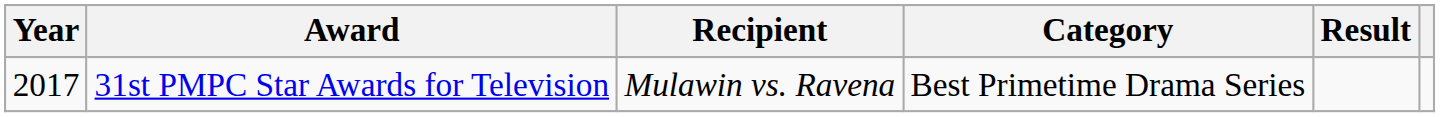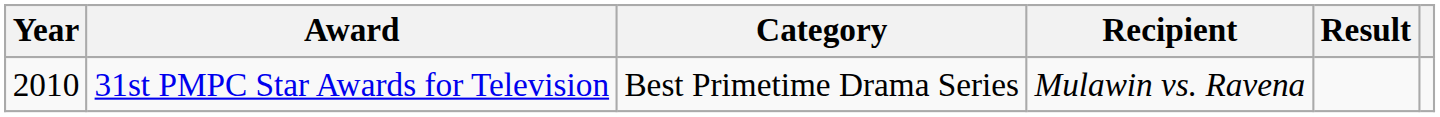columns swapped: Category <-> Recipient
31st PMPC Star Awards for Television | Year: 2017 -> 2010
